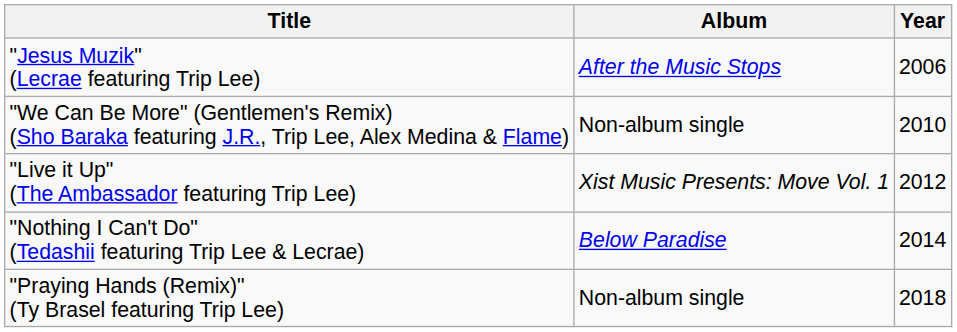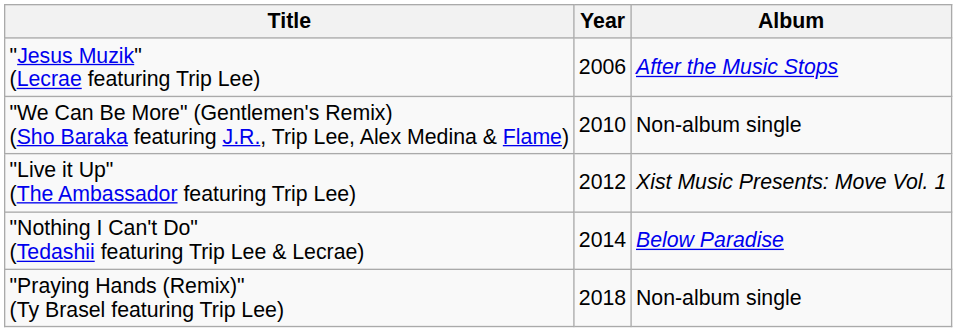columns swapped: Year <-> Album
